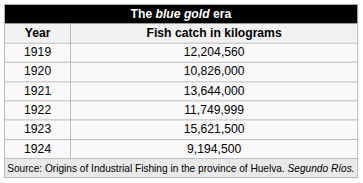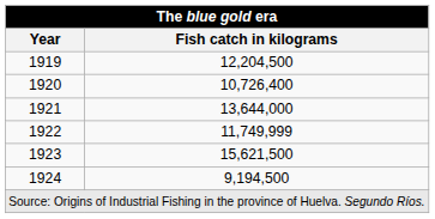1919 | Fish catch in kilograms: 12,204,560 -> 12,204,500
1920 | Fish catch in kilograms: 10,826,000 -> 10,726,400
